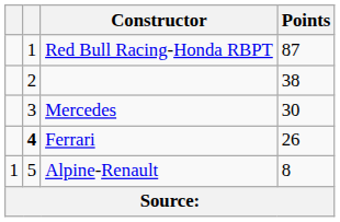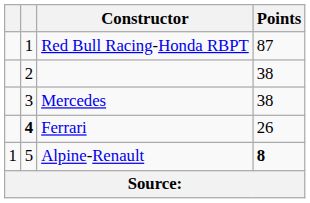Mercedes | Points: 30 -> 38
Alpine-Renault | Points: normal -> bold
